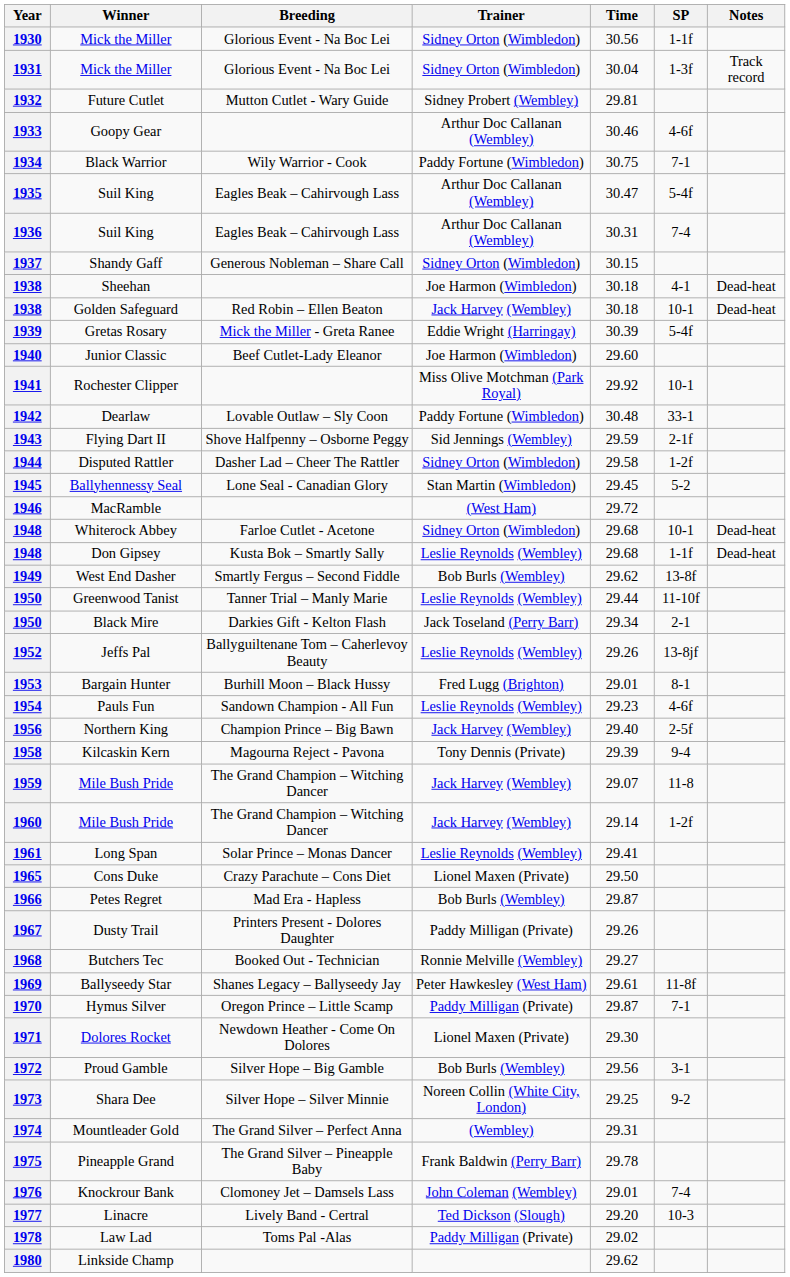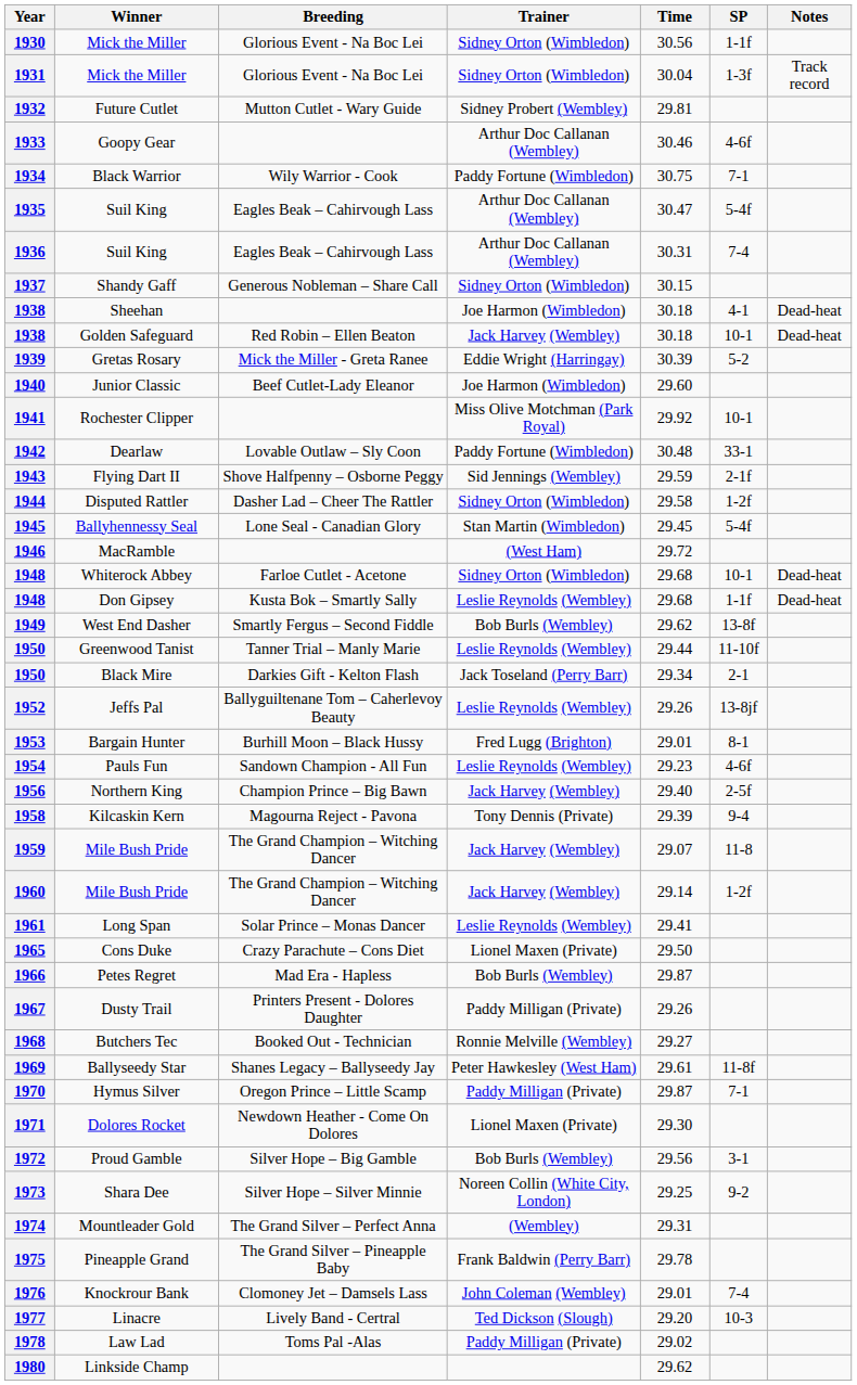1939 | SP: 5-4f -> 5-2
1945 | SP: 5-2 -> 5-4f
